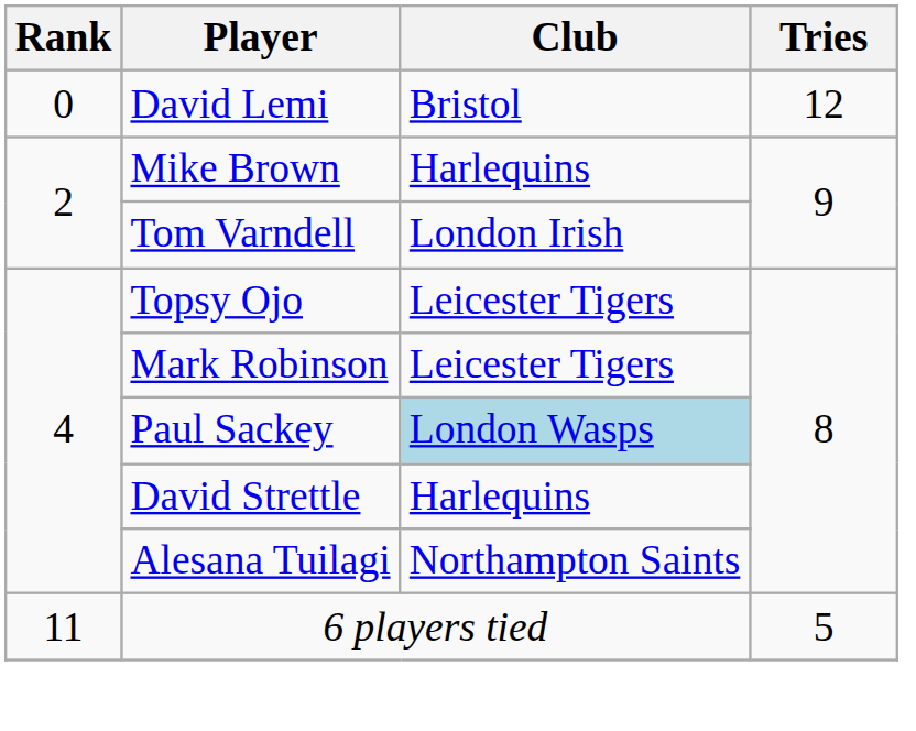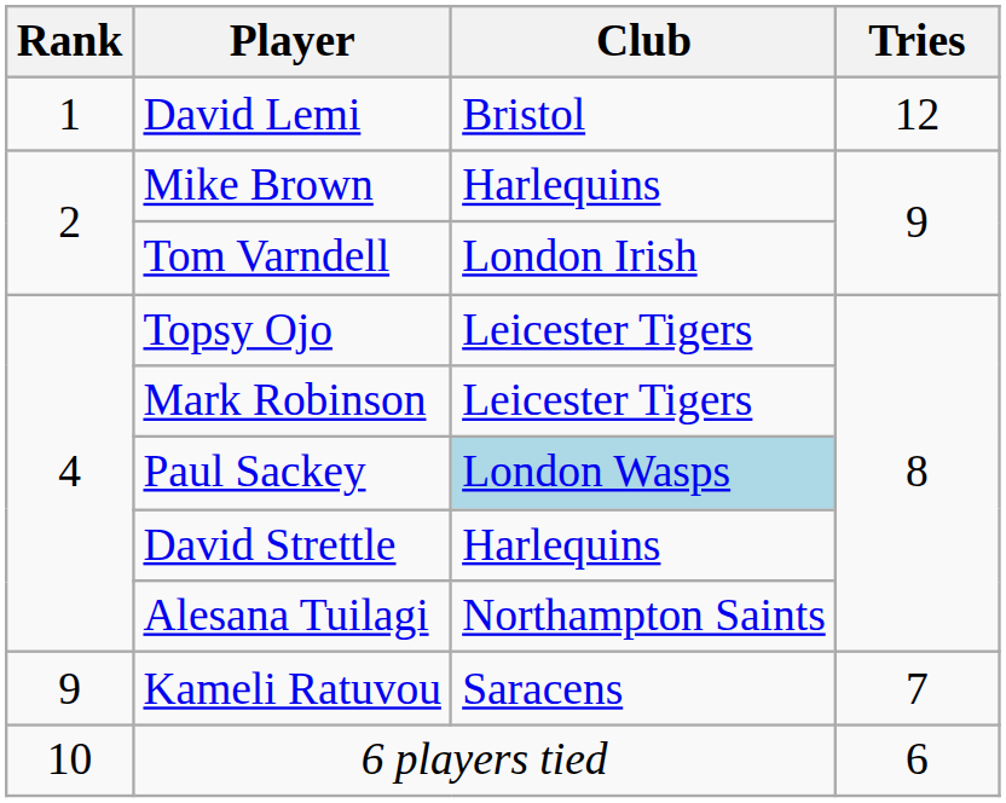David Lemi | Rank: 0 -> 1
+ row: 9 | Kameli Ratuvou | Saracens | 7
6 players tied | Rank: 11 -> 10
6 players tied | Tries: 5 -> 6
